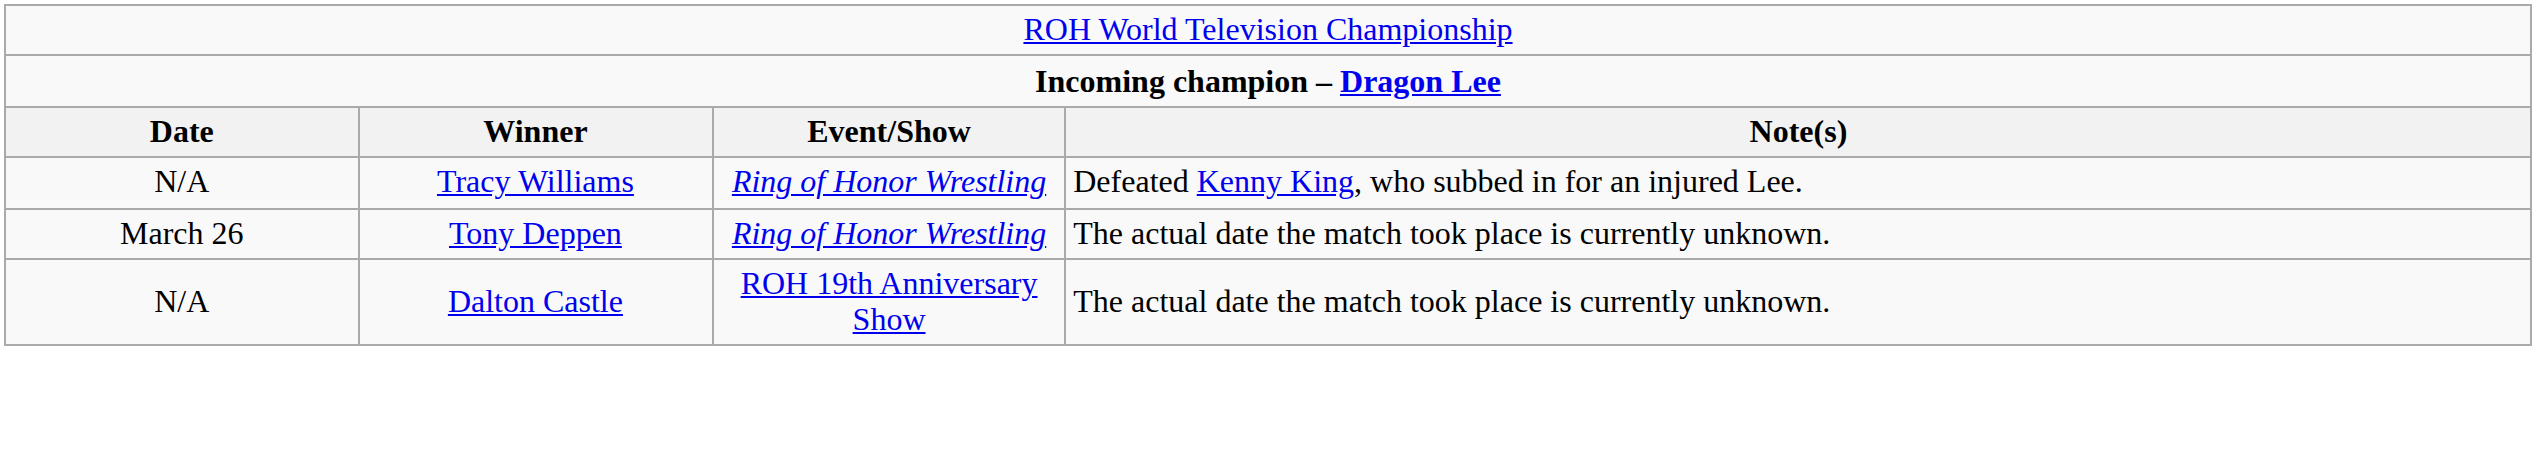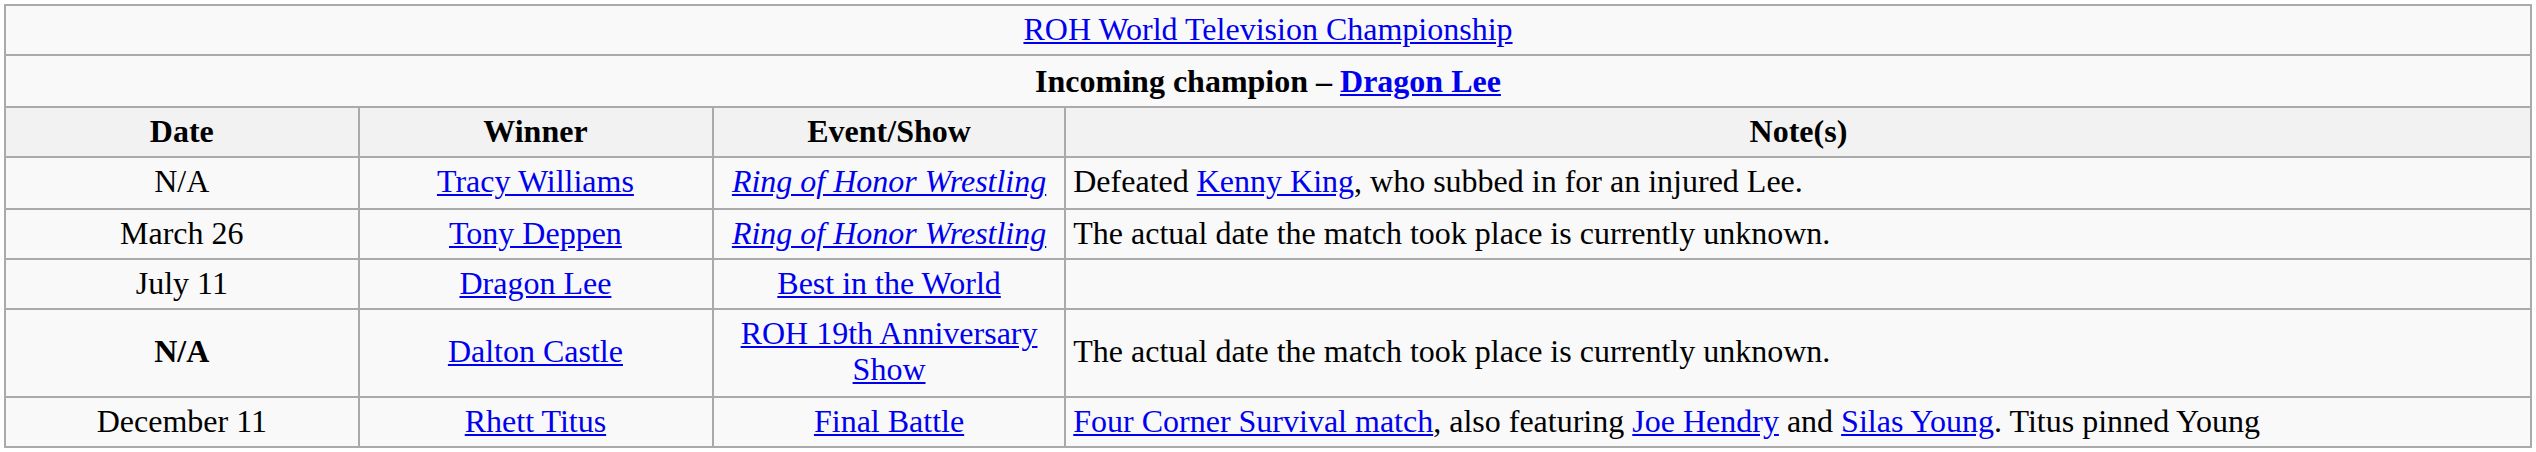+ row: July 11 | Dragon Lee | Best in the World
Dalton Castle | column 1: normal -> bold
+ row: December 11 | Rhett Titus | Final Battle | Four Corner Survival match, also featuring Joe Hendry and Silas Young. Titus pinned Young
